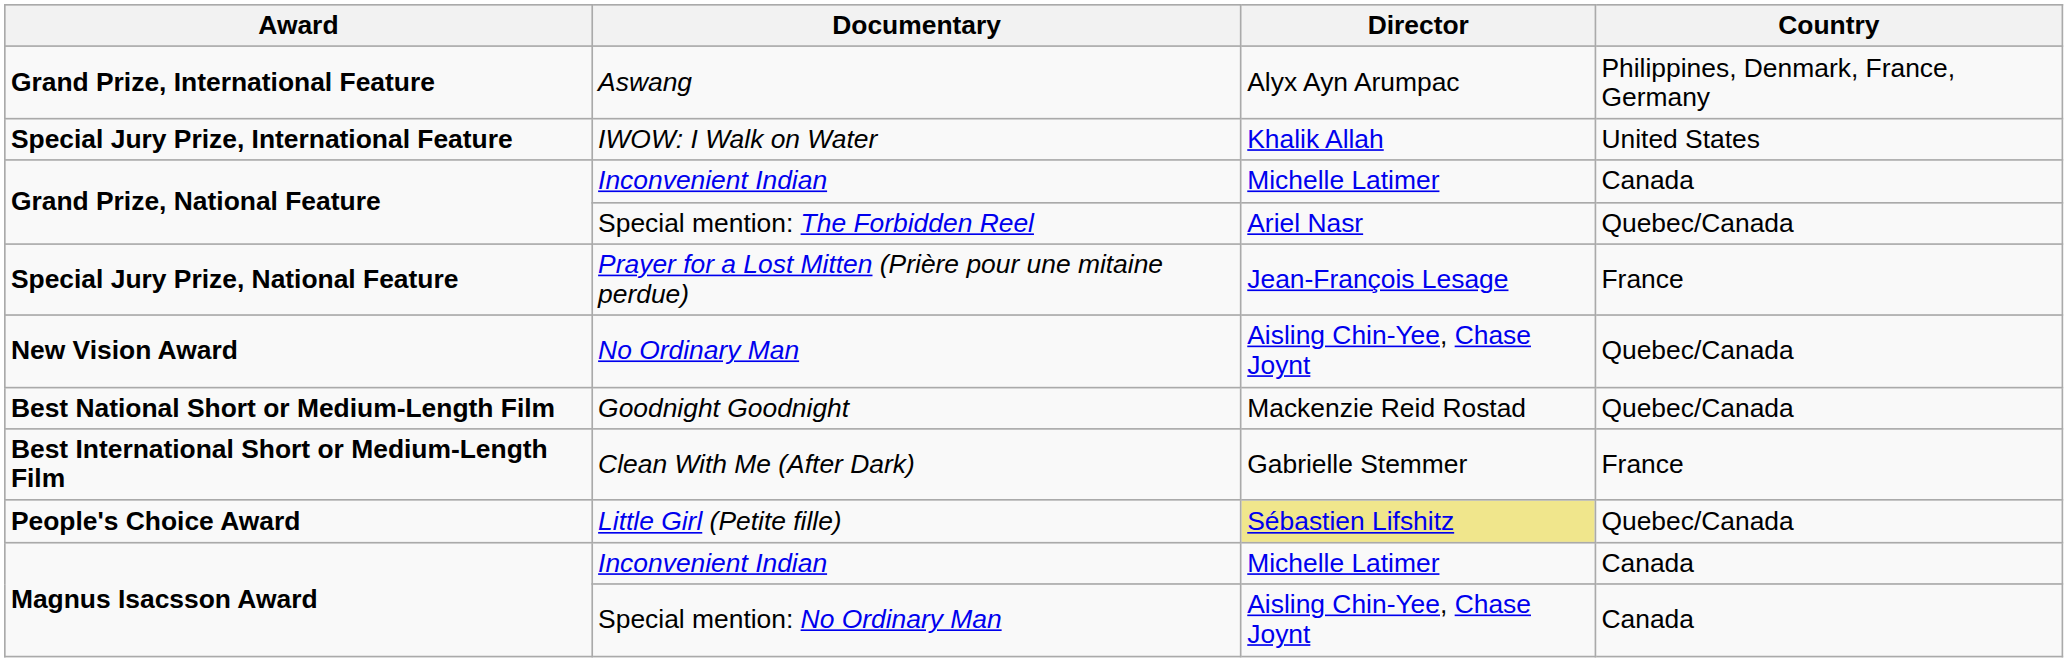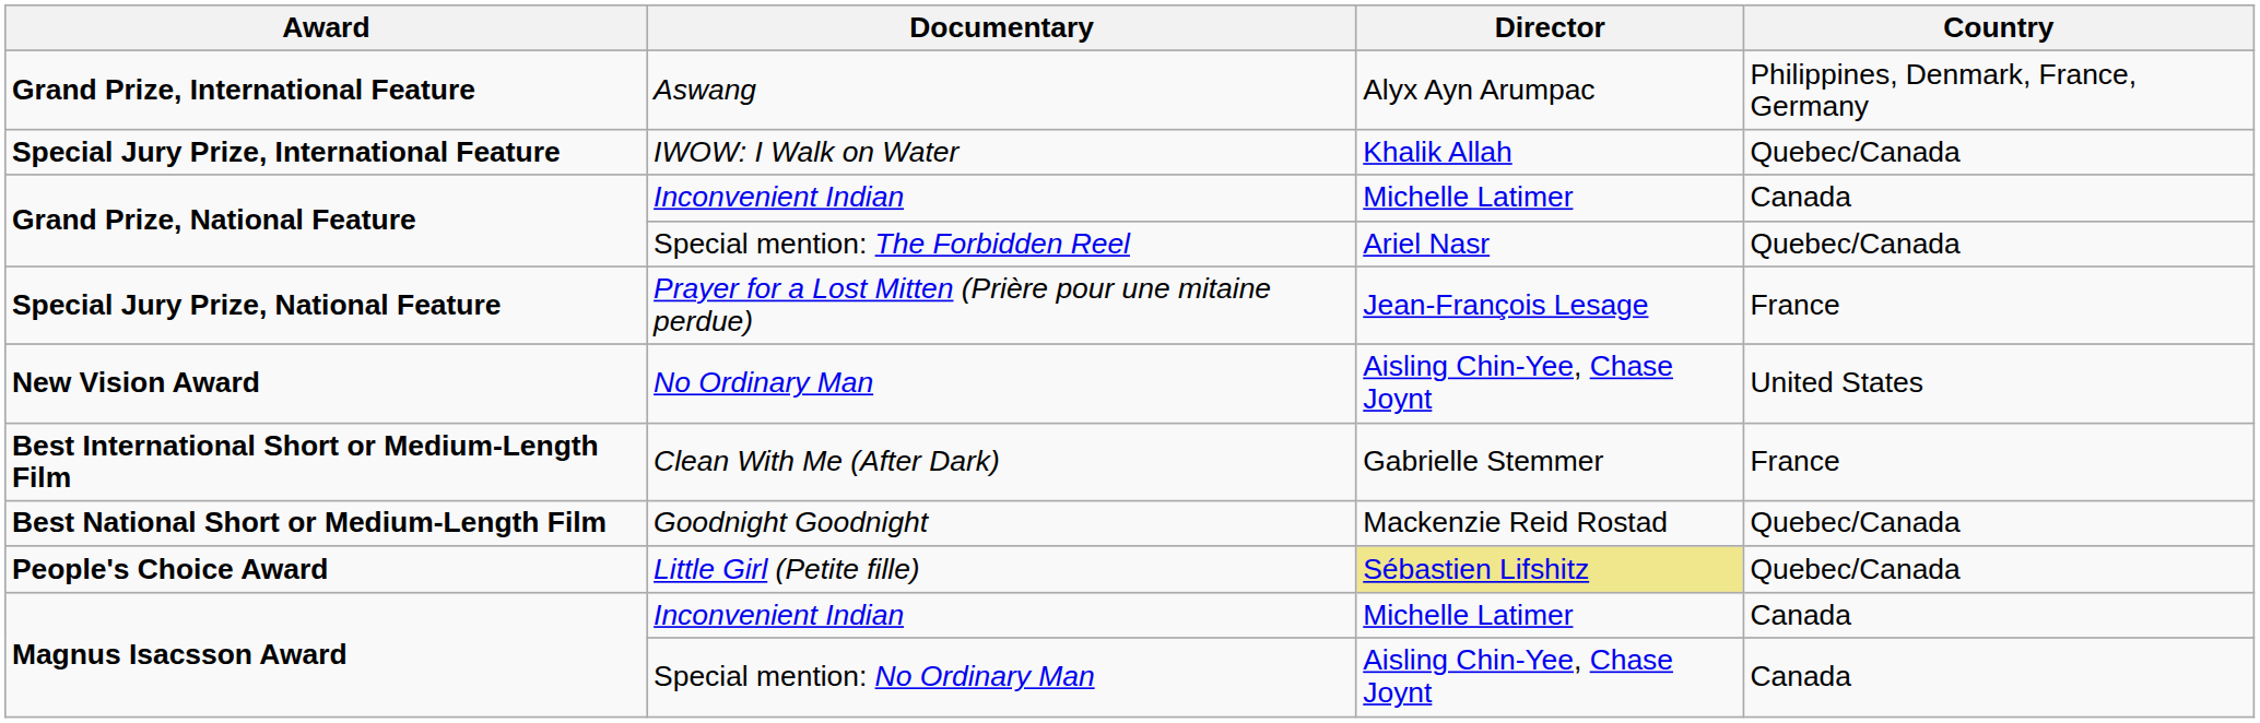IWOW: I Walk on Water | Country: United States -> Quebec/Canada
No Ordinary Man | Country: Quebec/Canada -> United States
rows swapped: Clean With Me (After Dark) <-> Goodnight Goodnight
